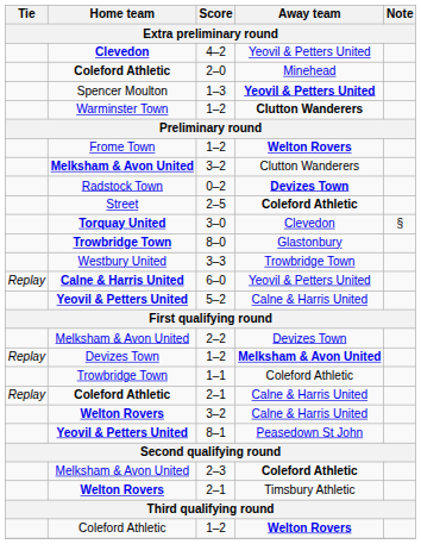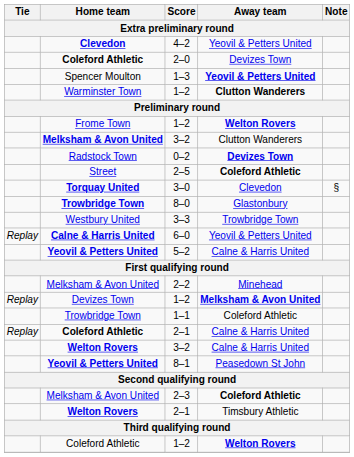2–0 | Away team: Minehead -> Devizes Town
2–2 | Away team: Devizes Town -> Minehead
